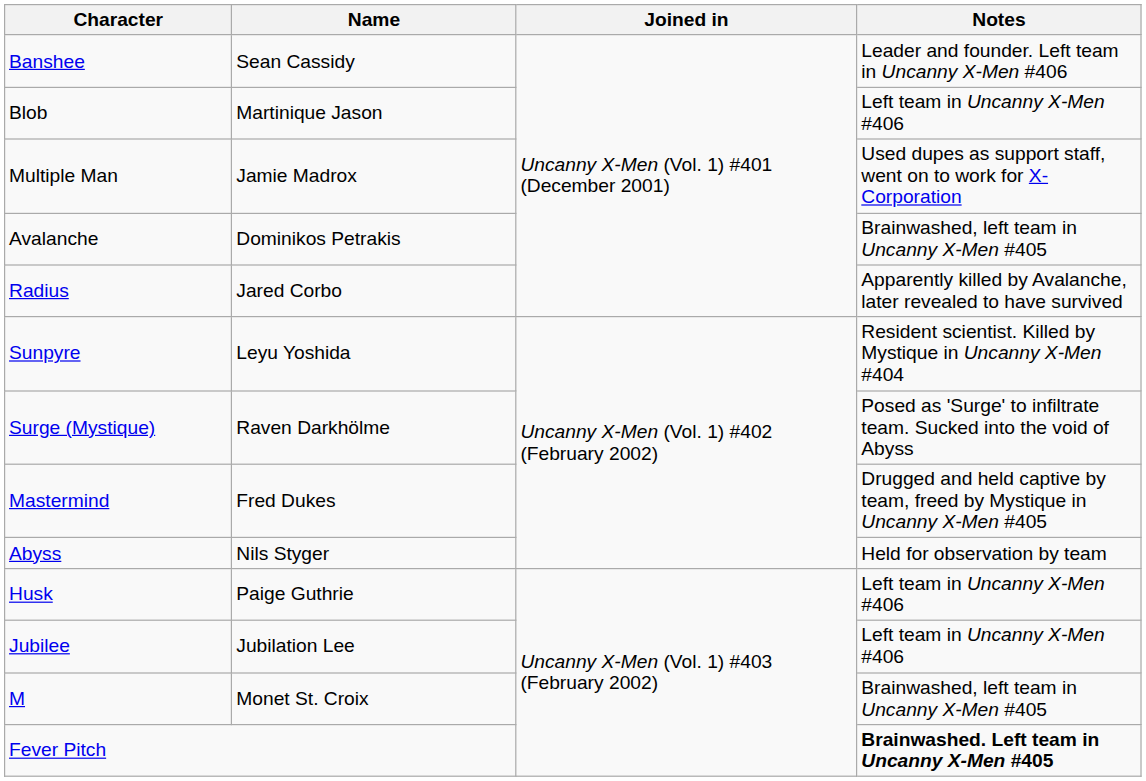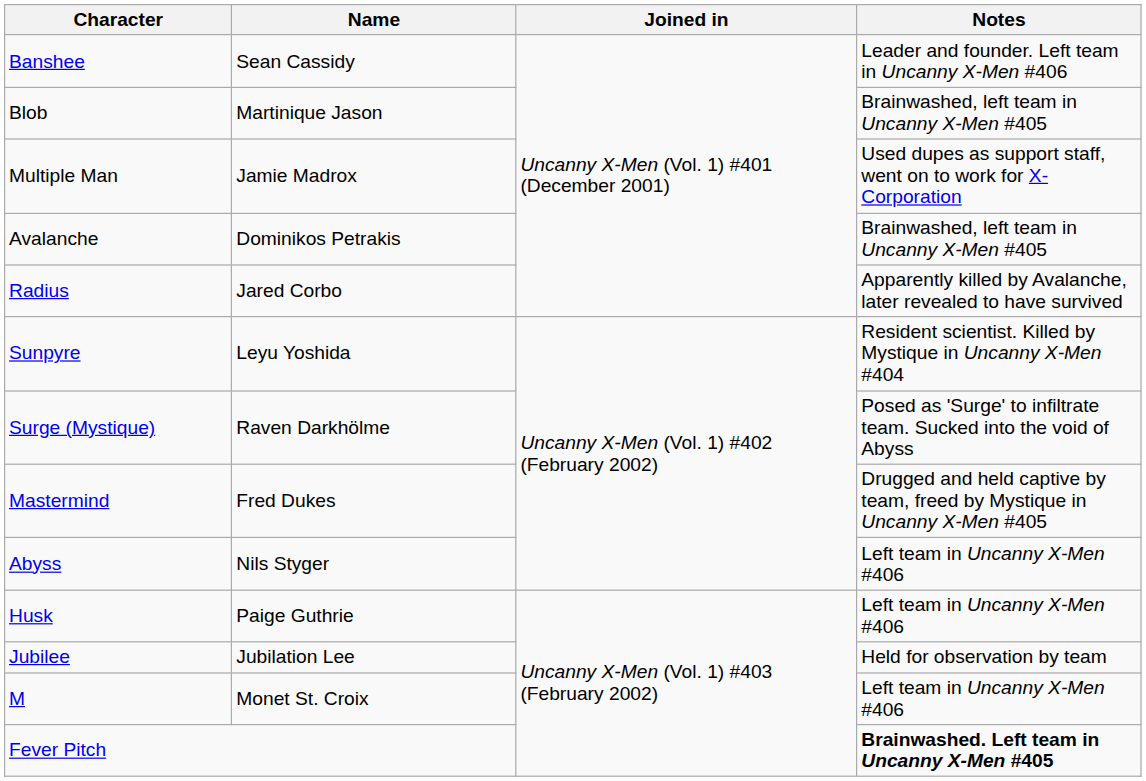Blob | Notes: Left team in Uncanny X-Men #406 -> Brainwashed, left team in Uncanny X-Men #405
Abyss | Notes: Held for observation by team -> Left team in Uncanny X-Men #406
Jubilee | Notes: Left team in Uncanny X-Men #406 -> Held for observation by team
M | Notes: Brainwashed, left team in Uncanny X-Men #405 -> Left team in Uncanny X-Men #406
